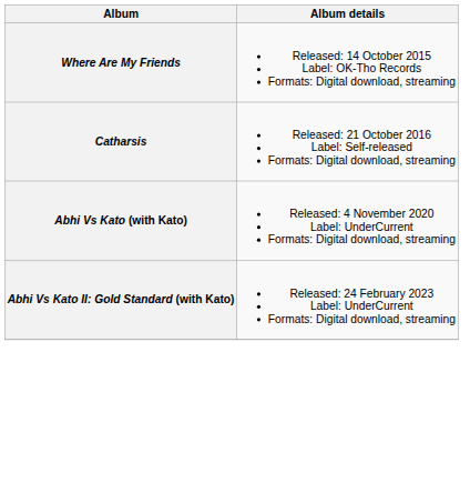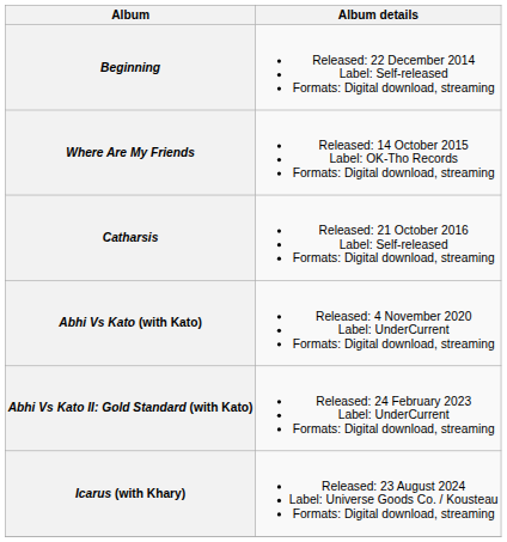+ row: Beginning | Released: 22 December 2014 Label: Self-released Formats: Digital download, streaming
+ row: Icarus (with Khary) | Released: 23 August 2024 Label: Universe Goods Co. / Kousteau Formats: Digital download, streaming
